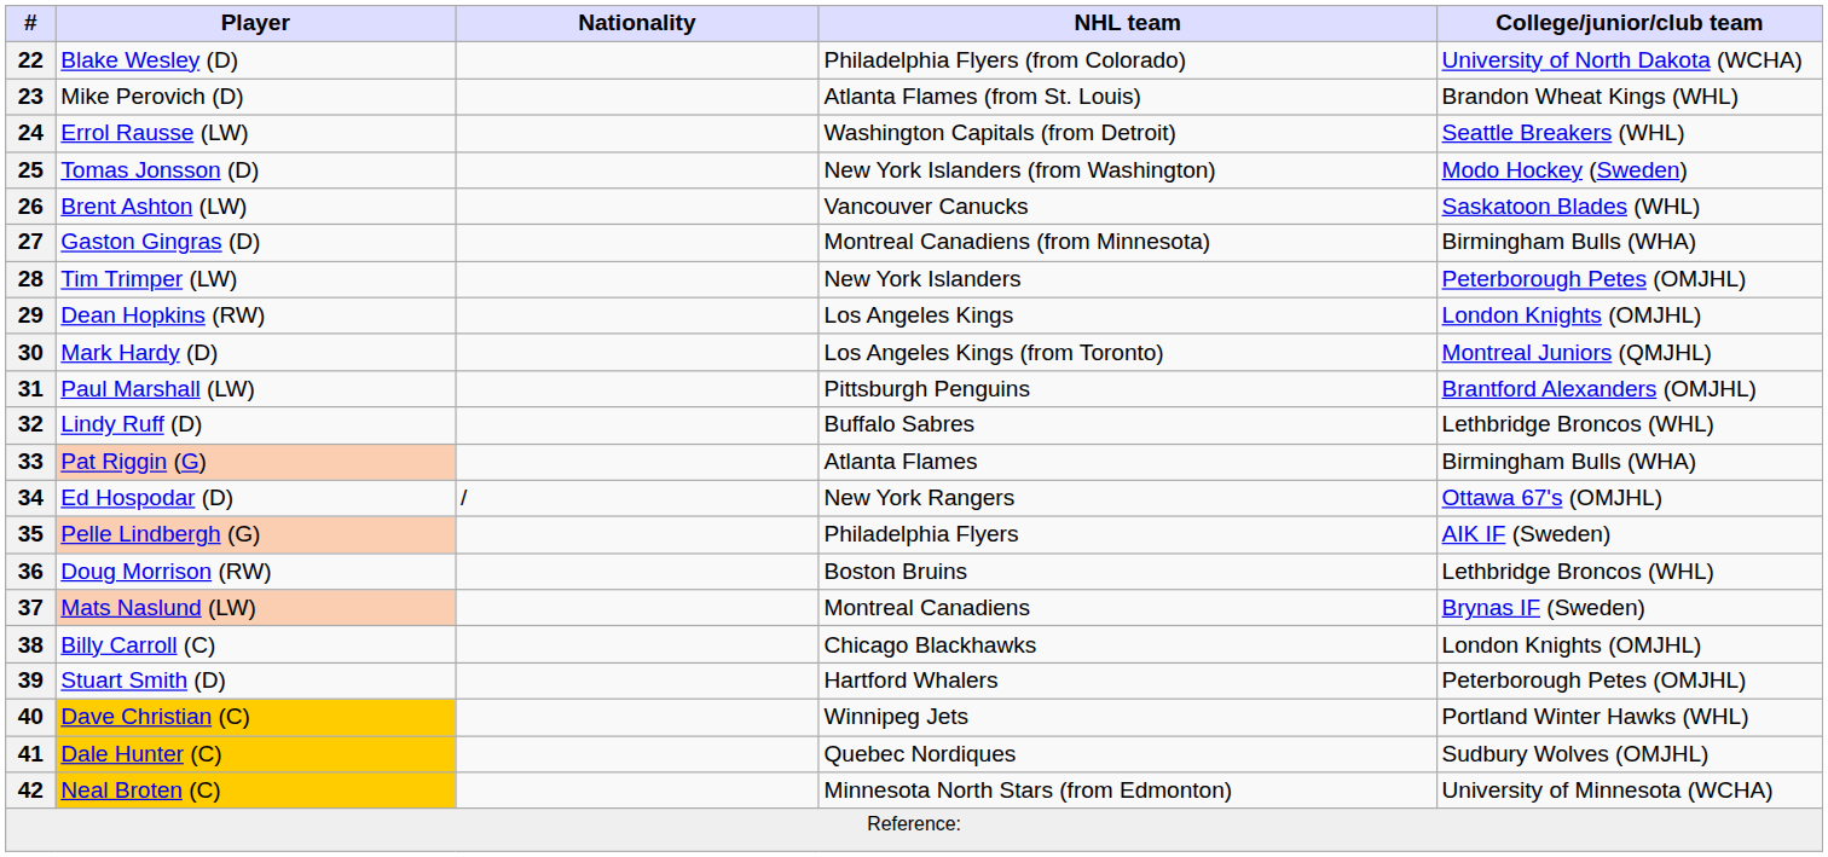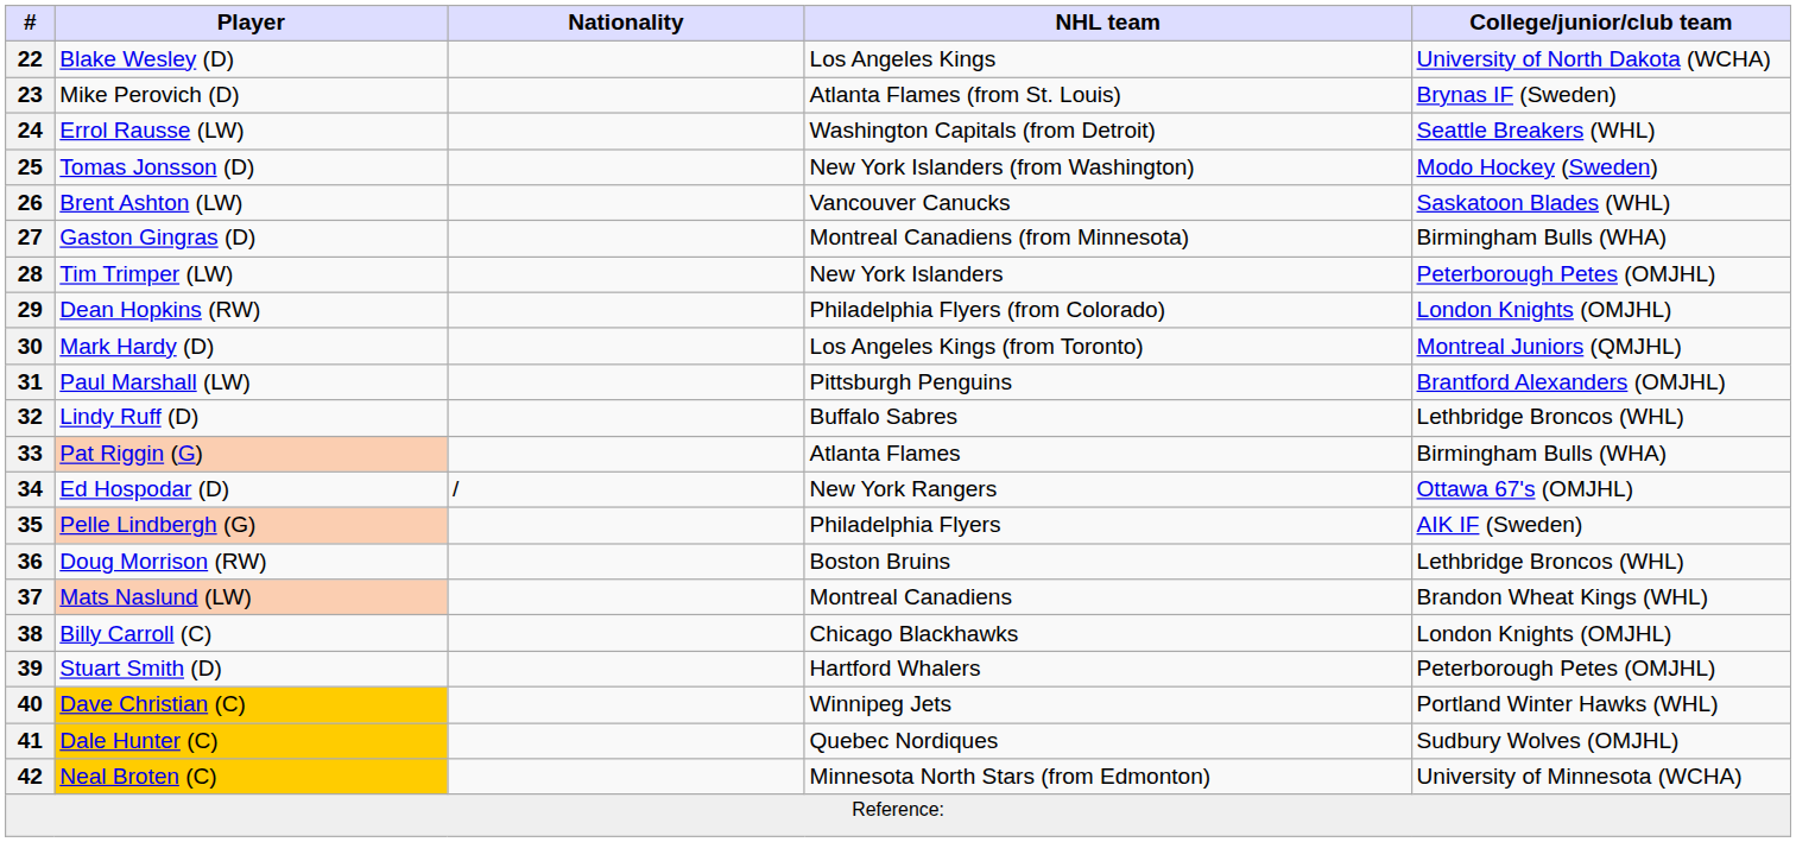22 | NHL team: Philadelphia Flyers (from Colorado) -> Los Angeles Kings
23 | College/junior/club team: Brandon Wheat Kings (WHL) -> Brynas IF (Sweden)
29 | NHL team: Los Angeles Kings -> Philadelphia Flyers (from Colorado)
37 | College/junior/club team: Brynas IF (Sweden) -> Brandon Wheat Kings (WHL)
